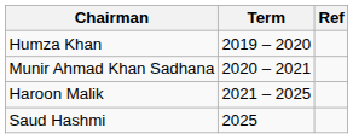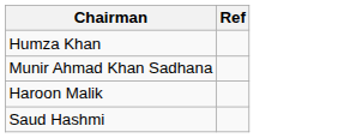- column: Term | 2019 – 2020 | 2020 – 2021 | 2021 – 2025 | 2025
